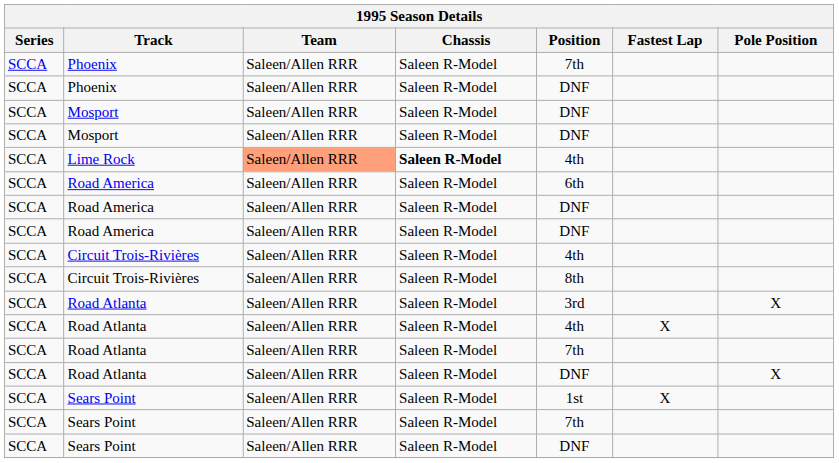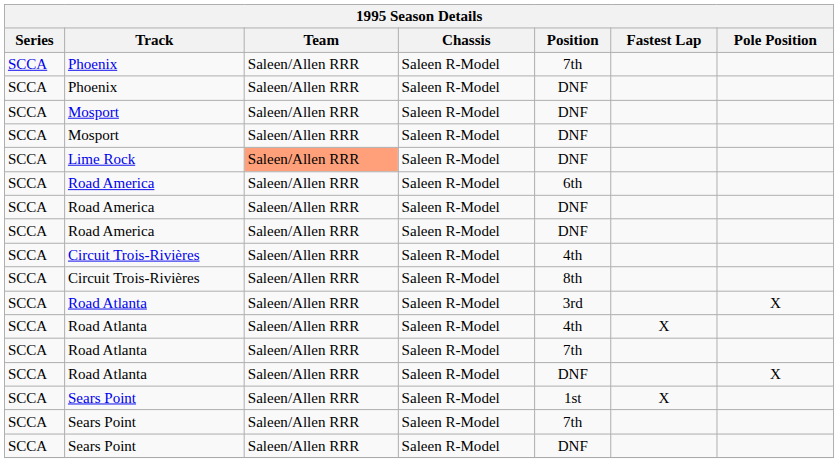Lime Rock | Chassis: bold -> normal
Lime Rock | Position: 4th -> DNF
